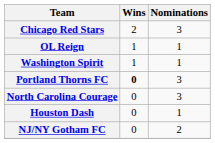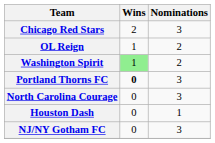OL Reign | Nominations: 1 -> 2
Washington Spirit | Wins: no background -> lightgreen background
Washington Spirit | Nominations: 1 -> 2
NJ/NY Gotham FC | Nominations: 2 -> 3
